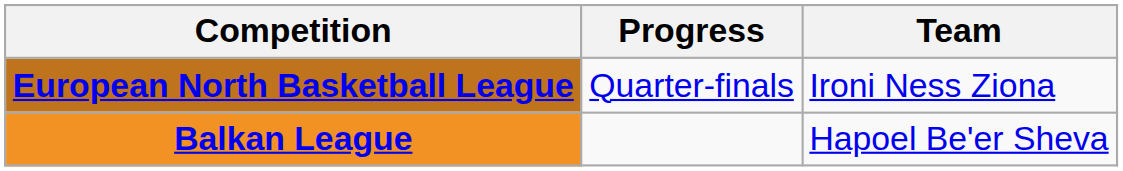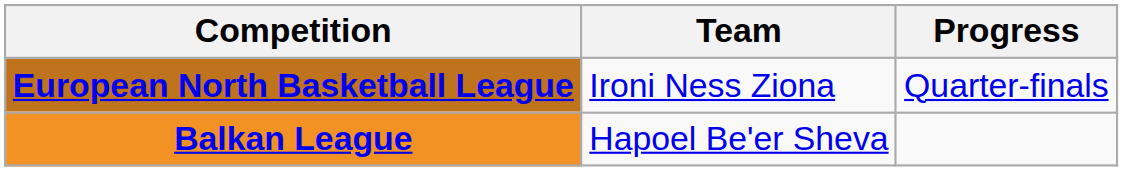columns swapped: Team <-> Progress
